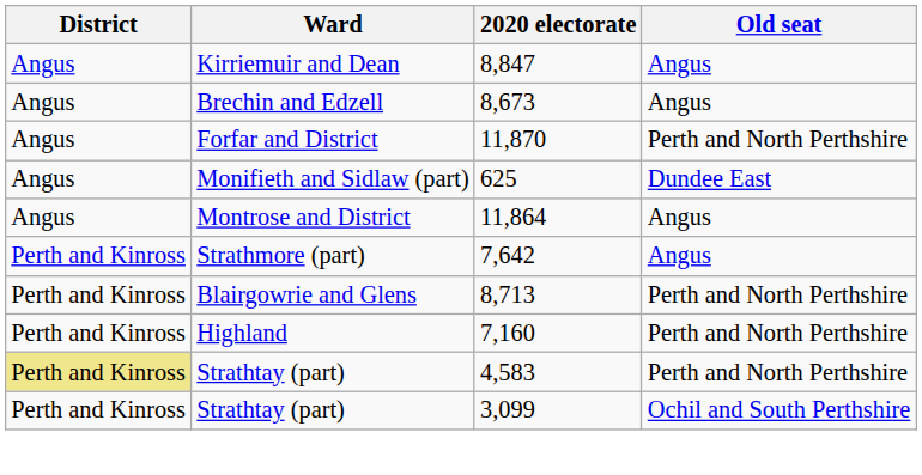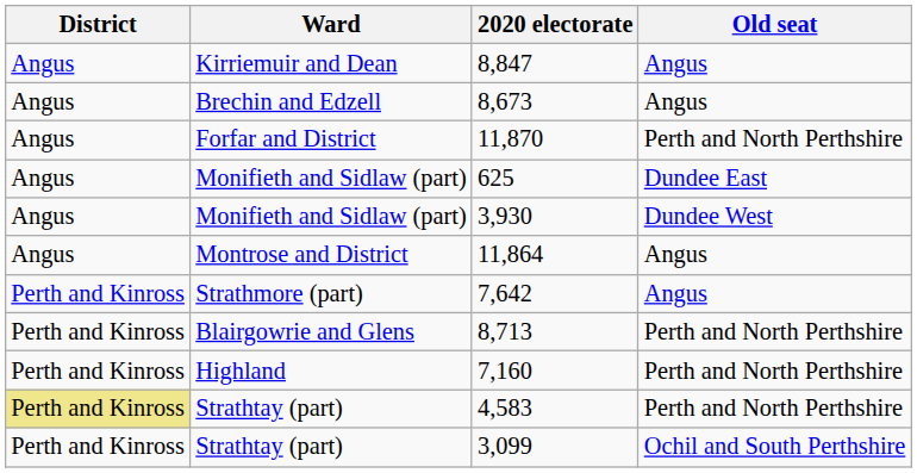+ row: Angus | Monifieth and Sidlaw (part) | 3,930 | Dundee West
